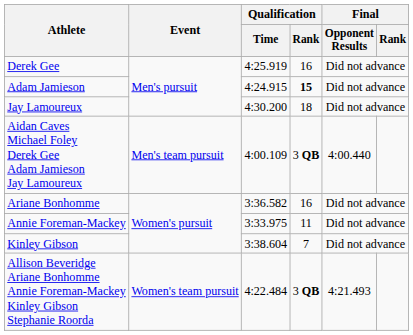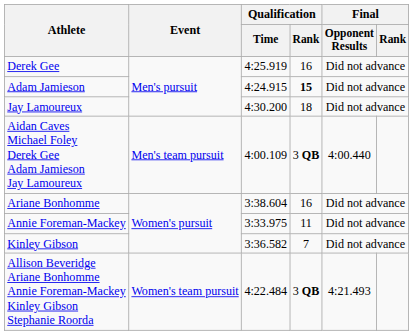Ariane Bonhomme | Qualification / Time: 3:36.582 -> 3:38.604
Kinley Gibson | Qualification / Time: 3:38.604 -> 3:36.582
